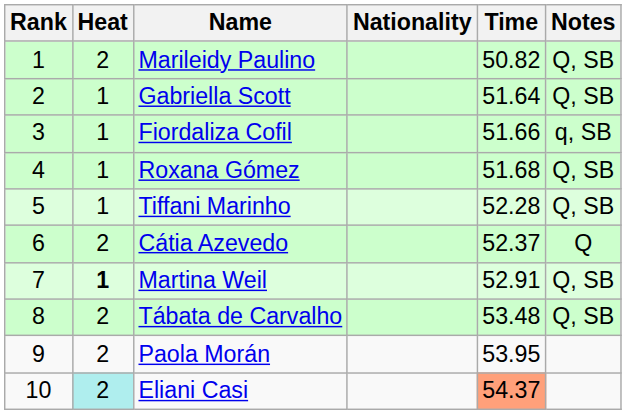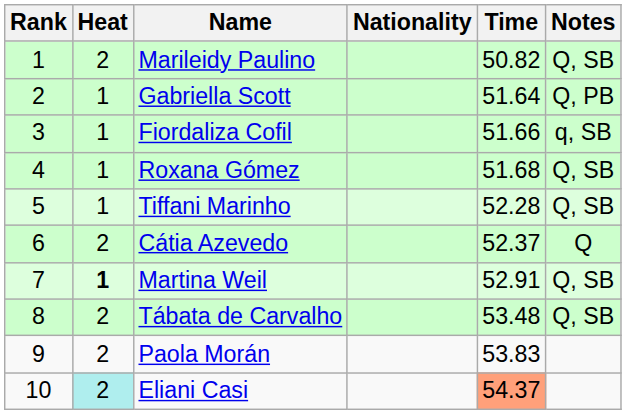Gabriella Scott | Notes: Q, SB -> Q, PB
Paola Morán | Time: 53.95 -> 53.83
